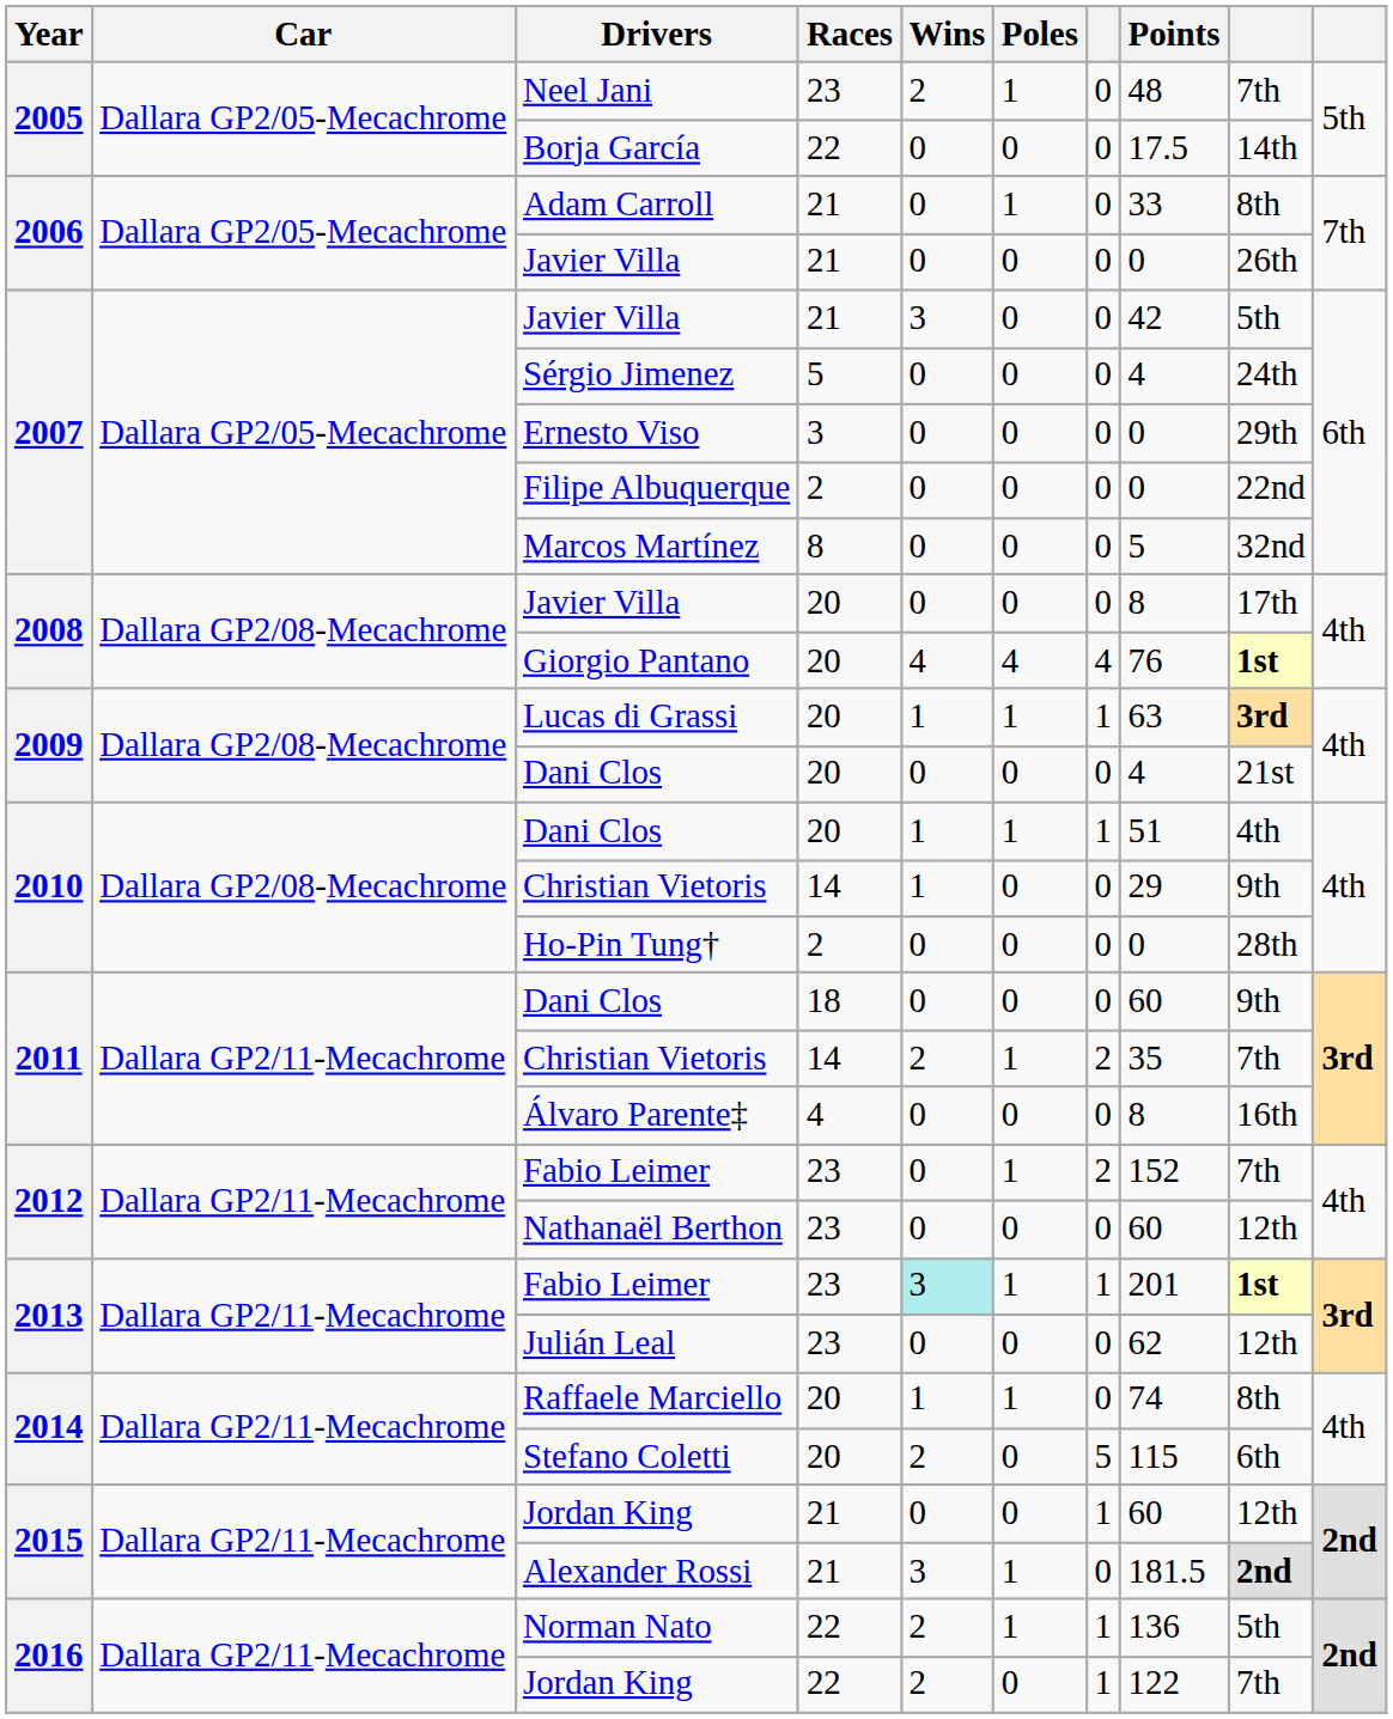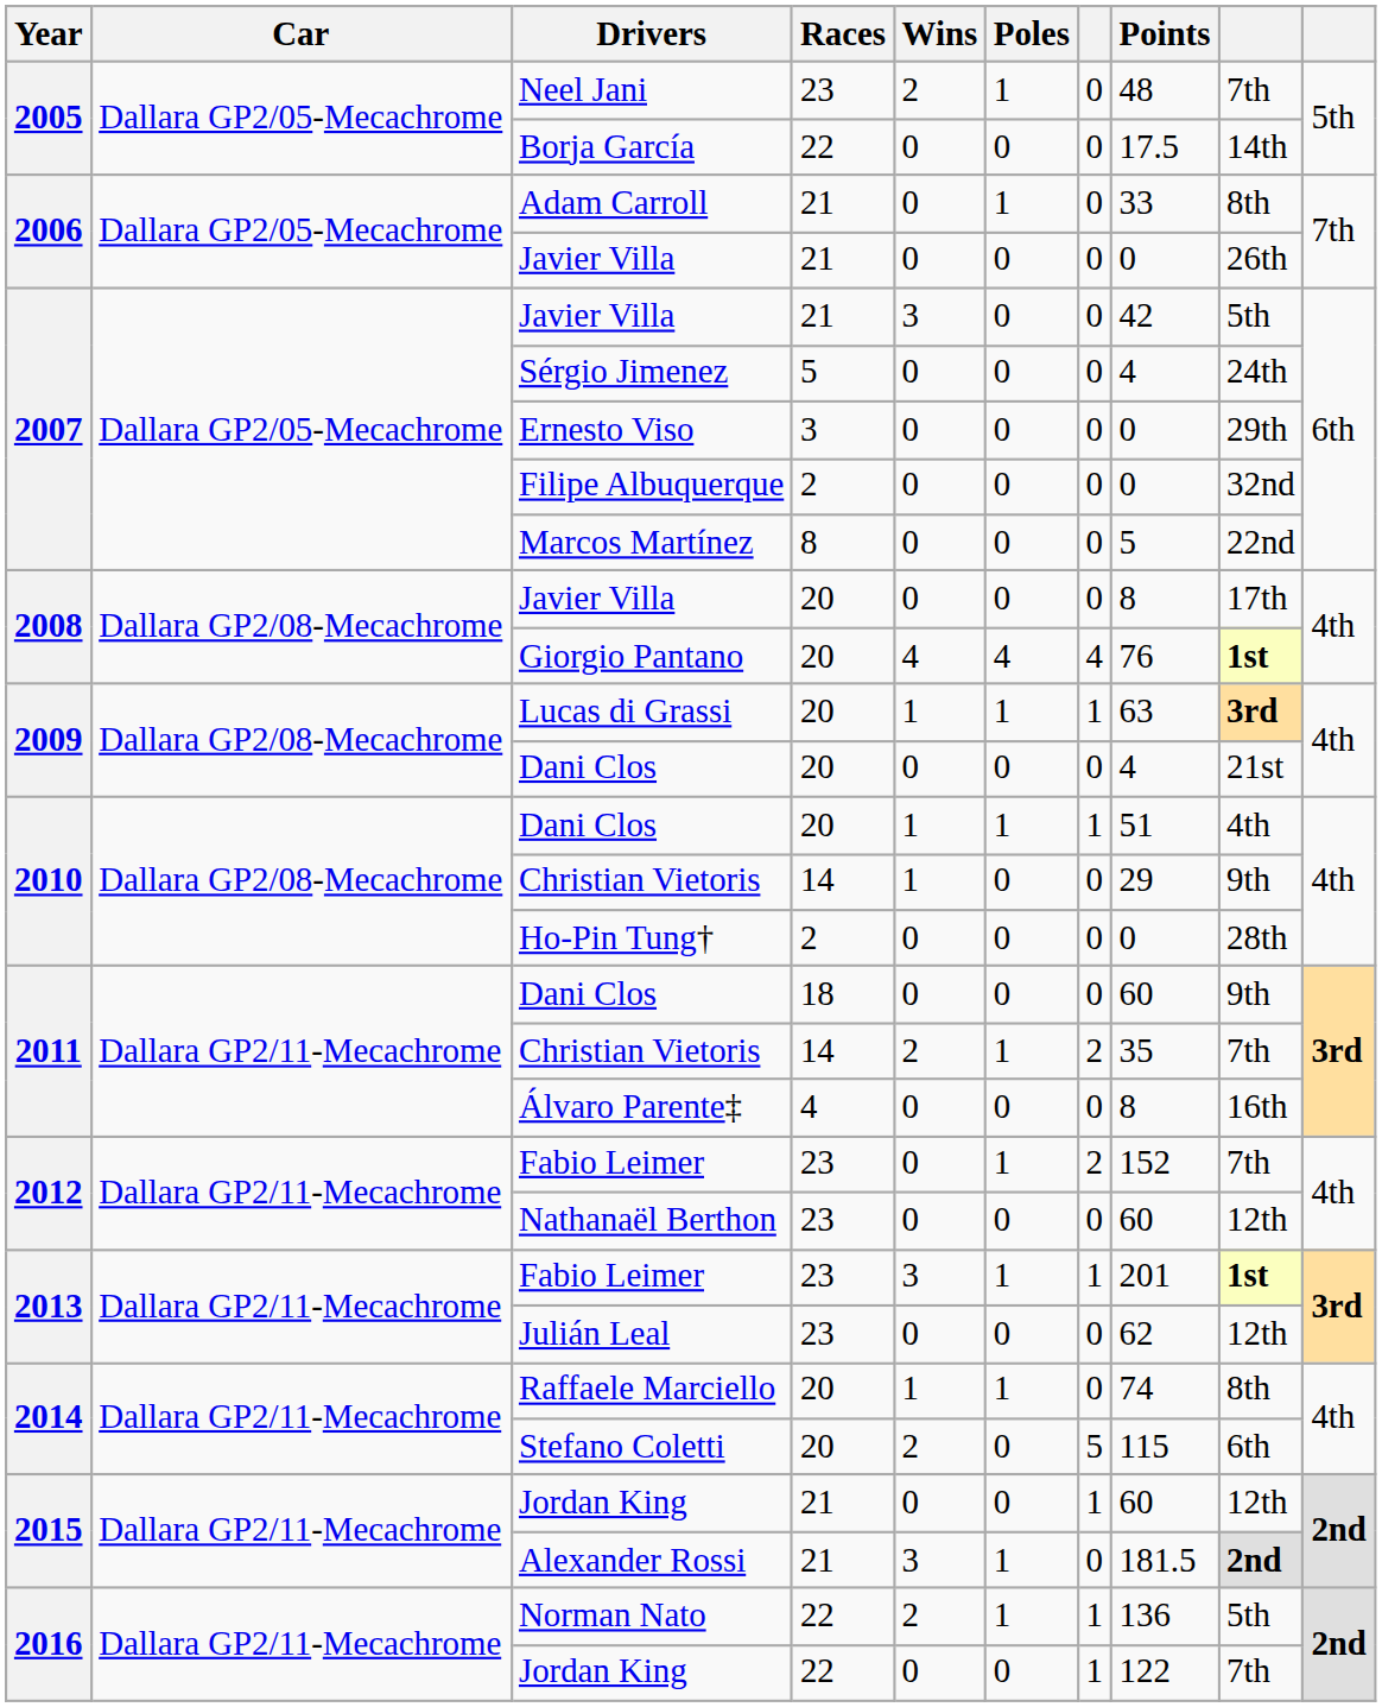Filipe Albuquerque | column 9: 22nd -> 32nd
Marcos Martínez | column 9: 32nd -> 22nd
2013 / Fabio Leimer | Wins: paleturquoise background -> no background
2016 / Jordan King | Wins: 2 -> 0
